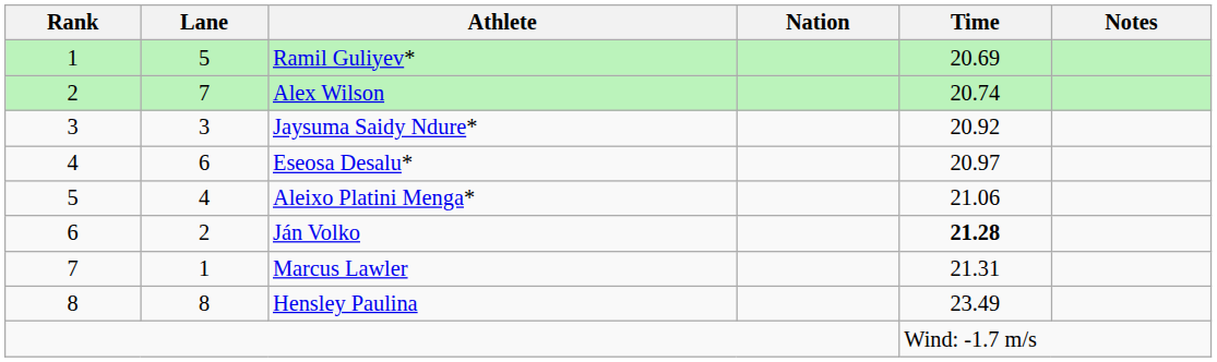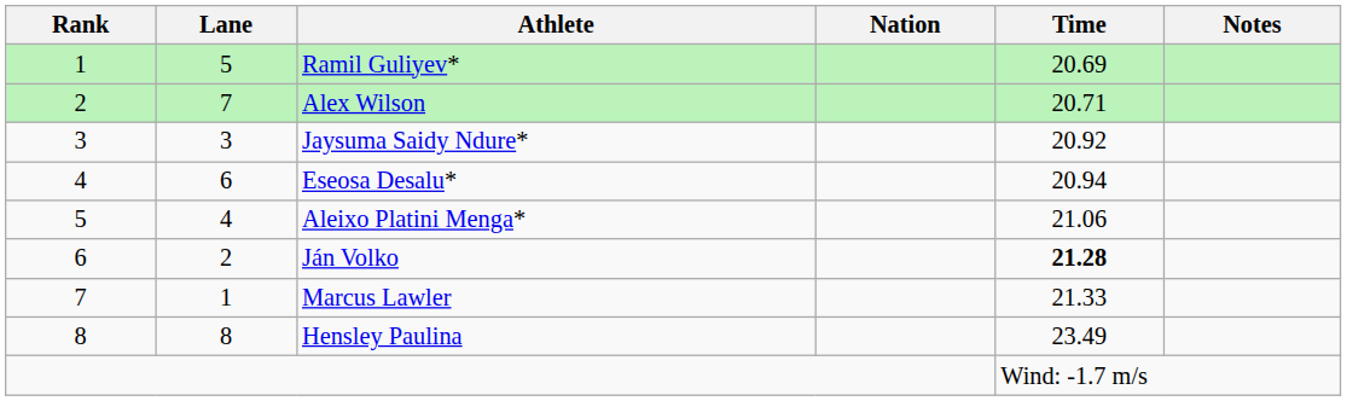Alex Wilson | Time: 20.74 -> 20.71
Eseosa Desalu* | Time: 20.97 -> 20.94
Marcus Lawler | Time: 21.31 -> 21.33
